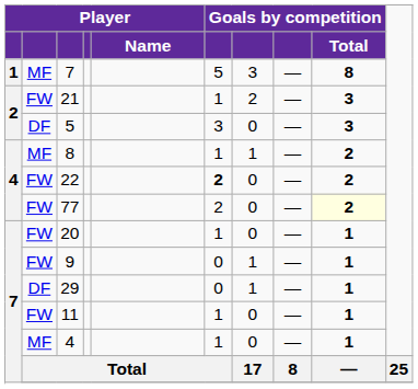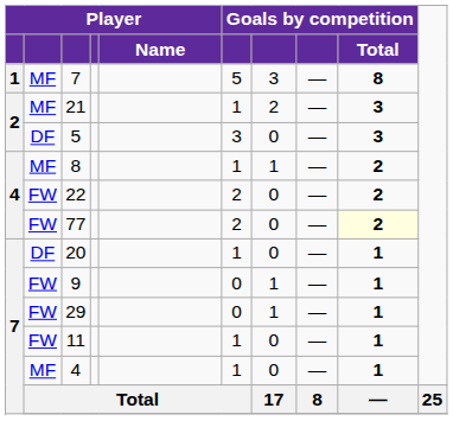21 | column 2: FW -> MF
22 | column 6: bold -> normal
20 | column 2: FW -> DF
29 | column 2: DF -> FW
